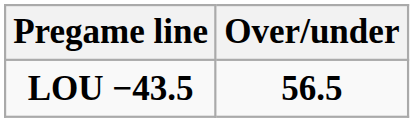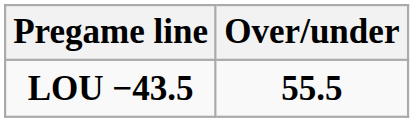LOU −43.5 | Over/under: 56.5 -> 55.5
